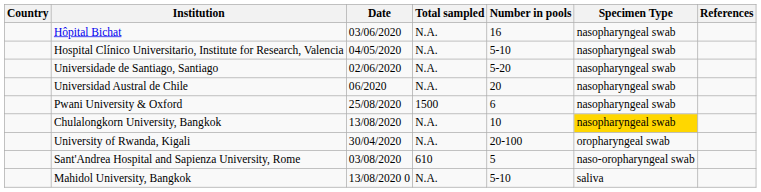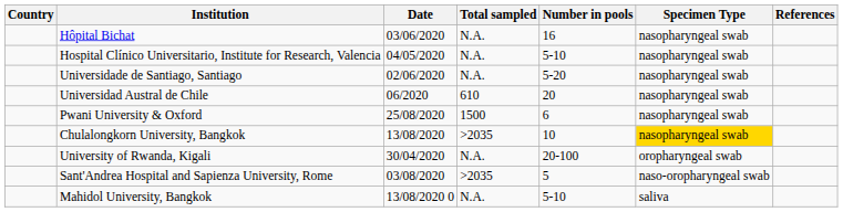Universidad Austral de Chile | Total sampled: N.A. -> 610
Chulalongkorn University, Bangkok | Total sampled: N.A. -> >2035
Sant'Andrea Hospital and Sapienza University, Rome | Total sampled: 610 -> >2035
